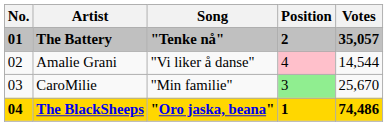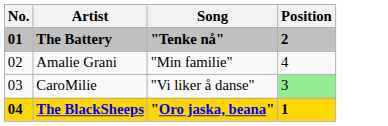- column: Votes | 35,057 | 14,544 | 25,670 | 74,486
Amalie Grani | Song: "Vi liker å danse" -> "Min familie"
Amalie Grani | Position: pink background -> no background
CaroMilie | Song: "Min familie" -> "Vi liker å danse"
